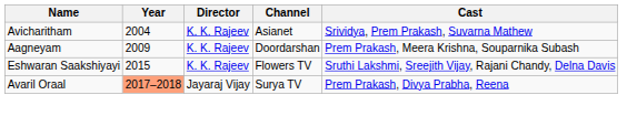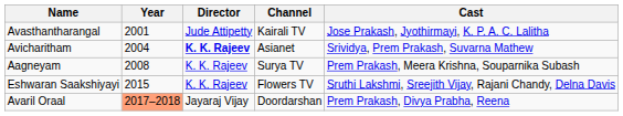+ row: Avasthantharangal | 2001 | Jude Attipetty | Kairali TV | Jose Prakash, Jyothirmayi, K. P. A. C. Lalitha
Avicharitham | Director: normal -> bold
Aagneyam | Year: 2009 -> 2008
Aagneyam | Channel: Doordarshan -> Surya TV
Avaril Oraal | Channel: Surya TV -> Doordarshan
